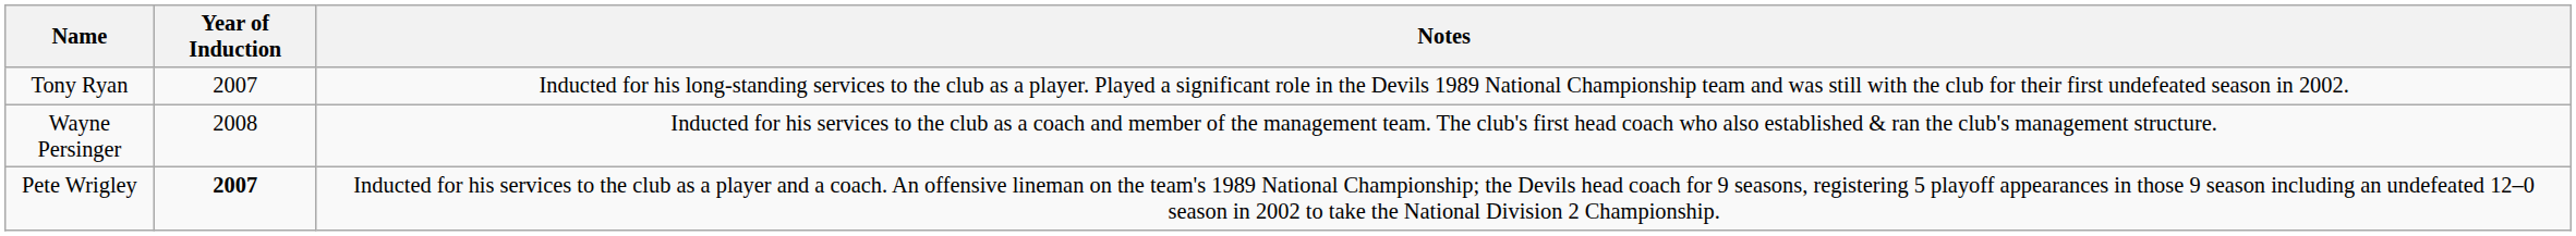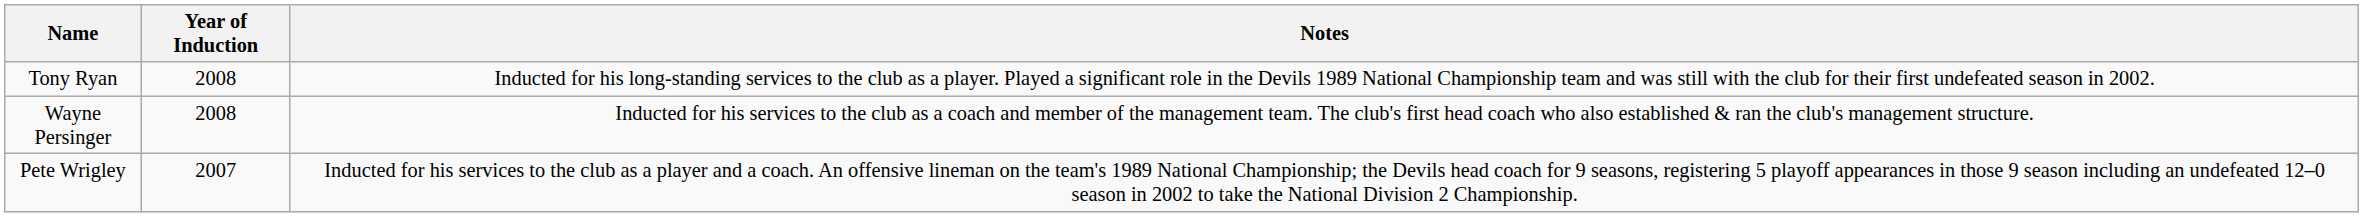Tony Ryan | Year of Induction: 2007 -> 2008
Pete Wrigley | Year of Induction: bold -> normal
